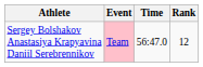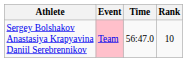Sergey Bolshakov Anastasiya Krapyavina Daniil Serebrennikov | Rank: 12 -> 10
